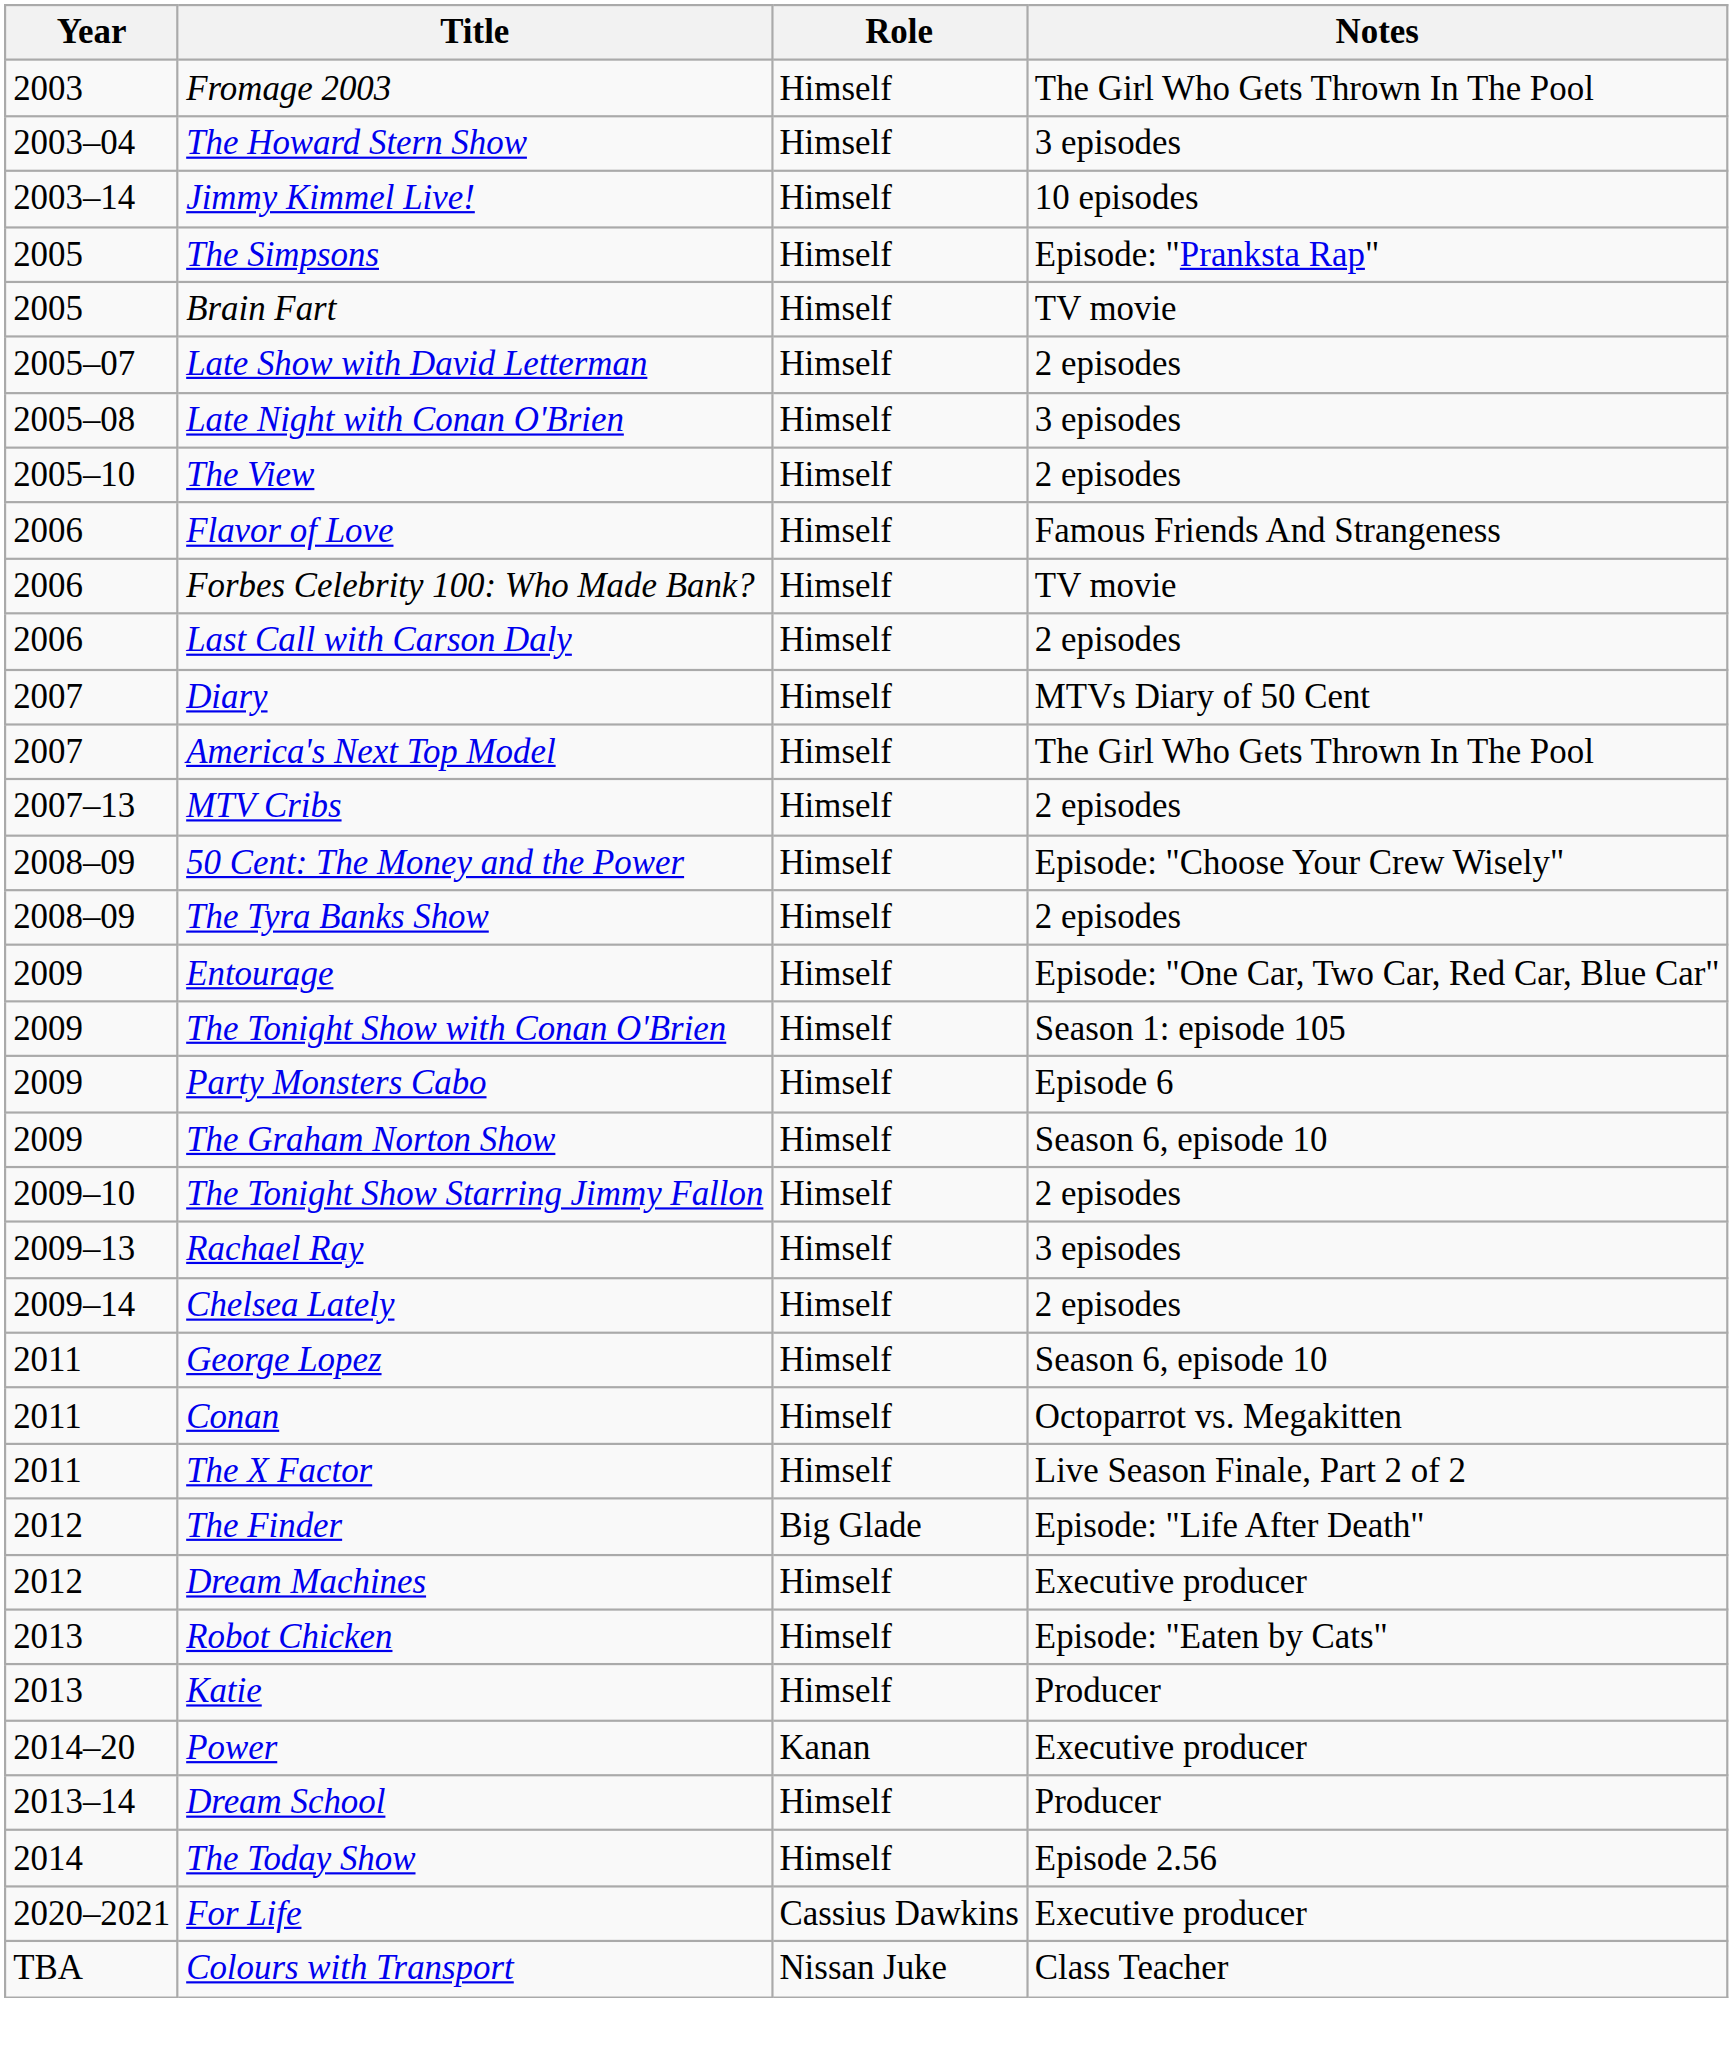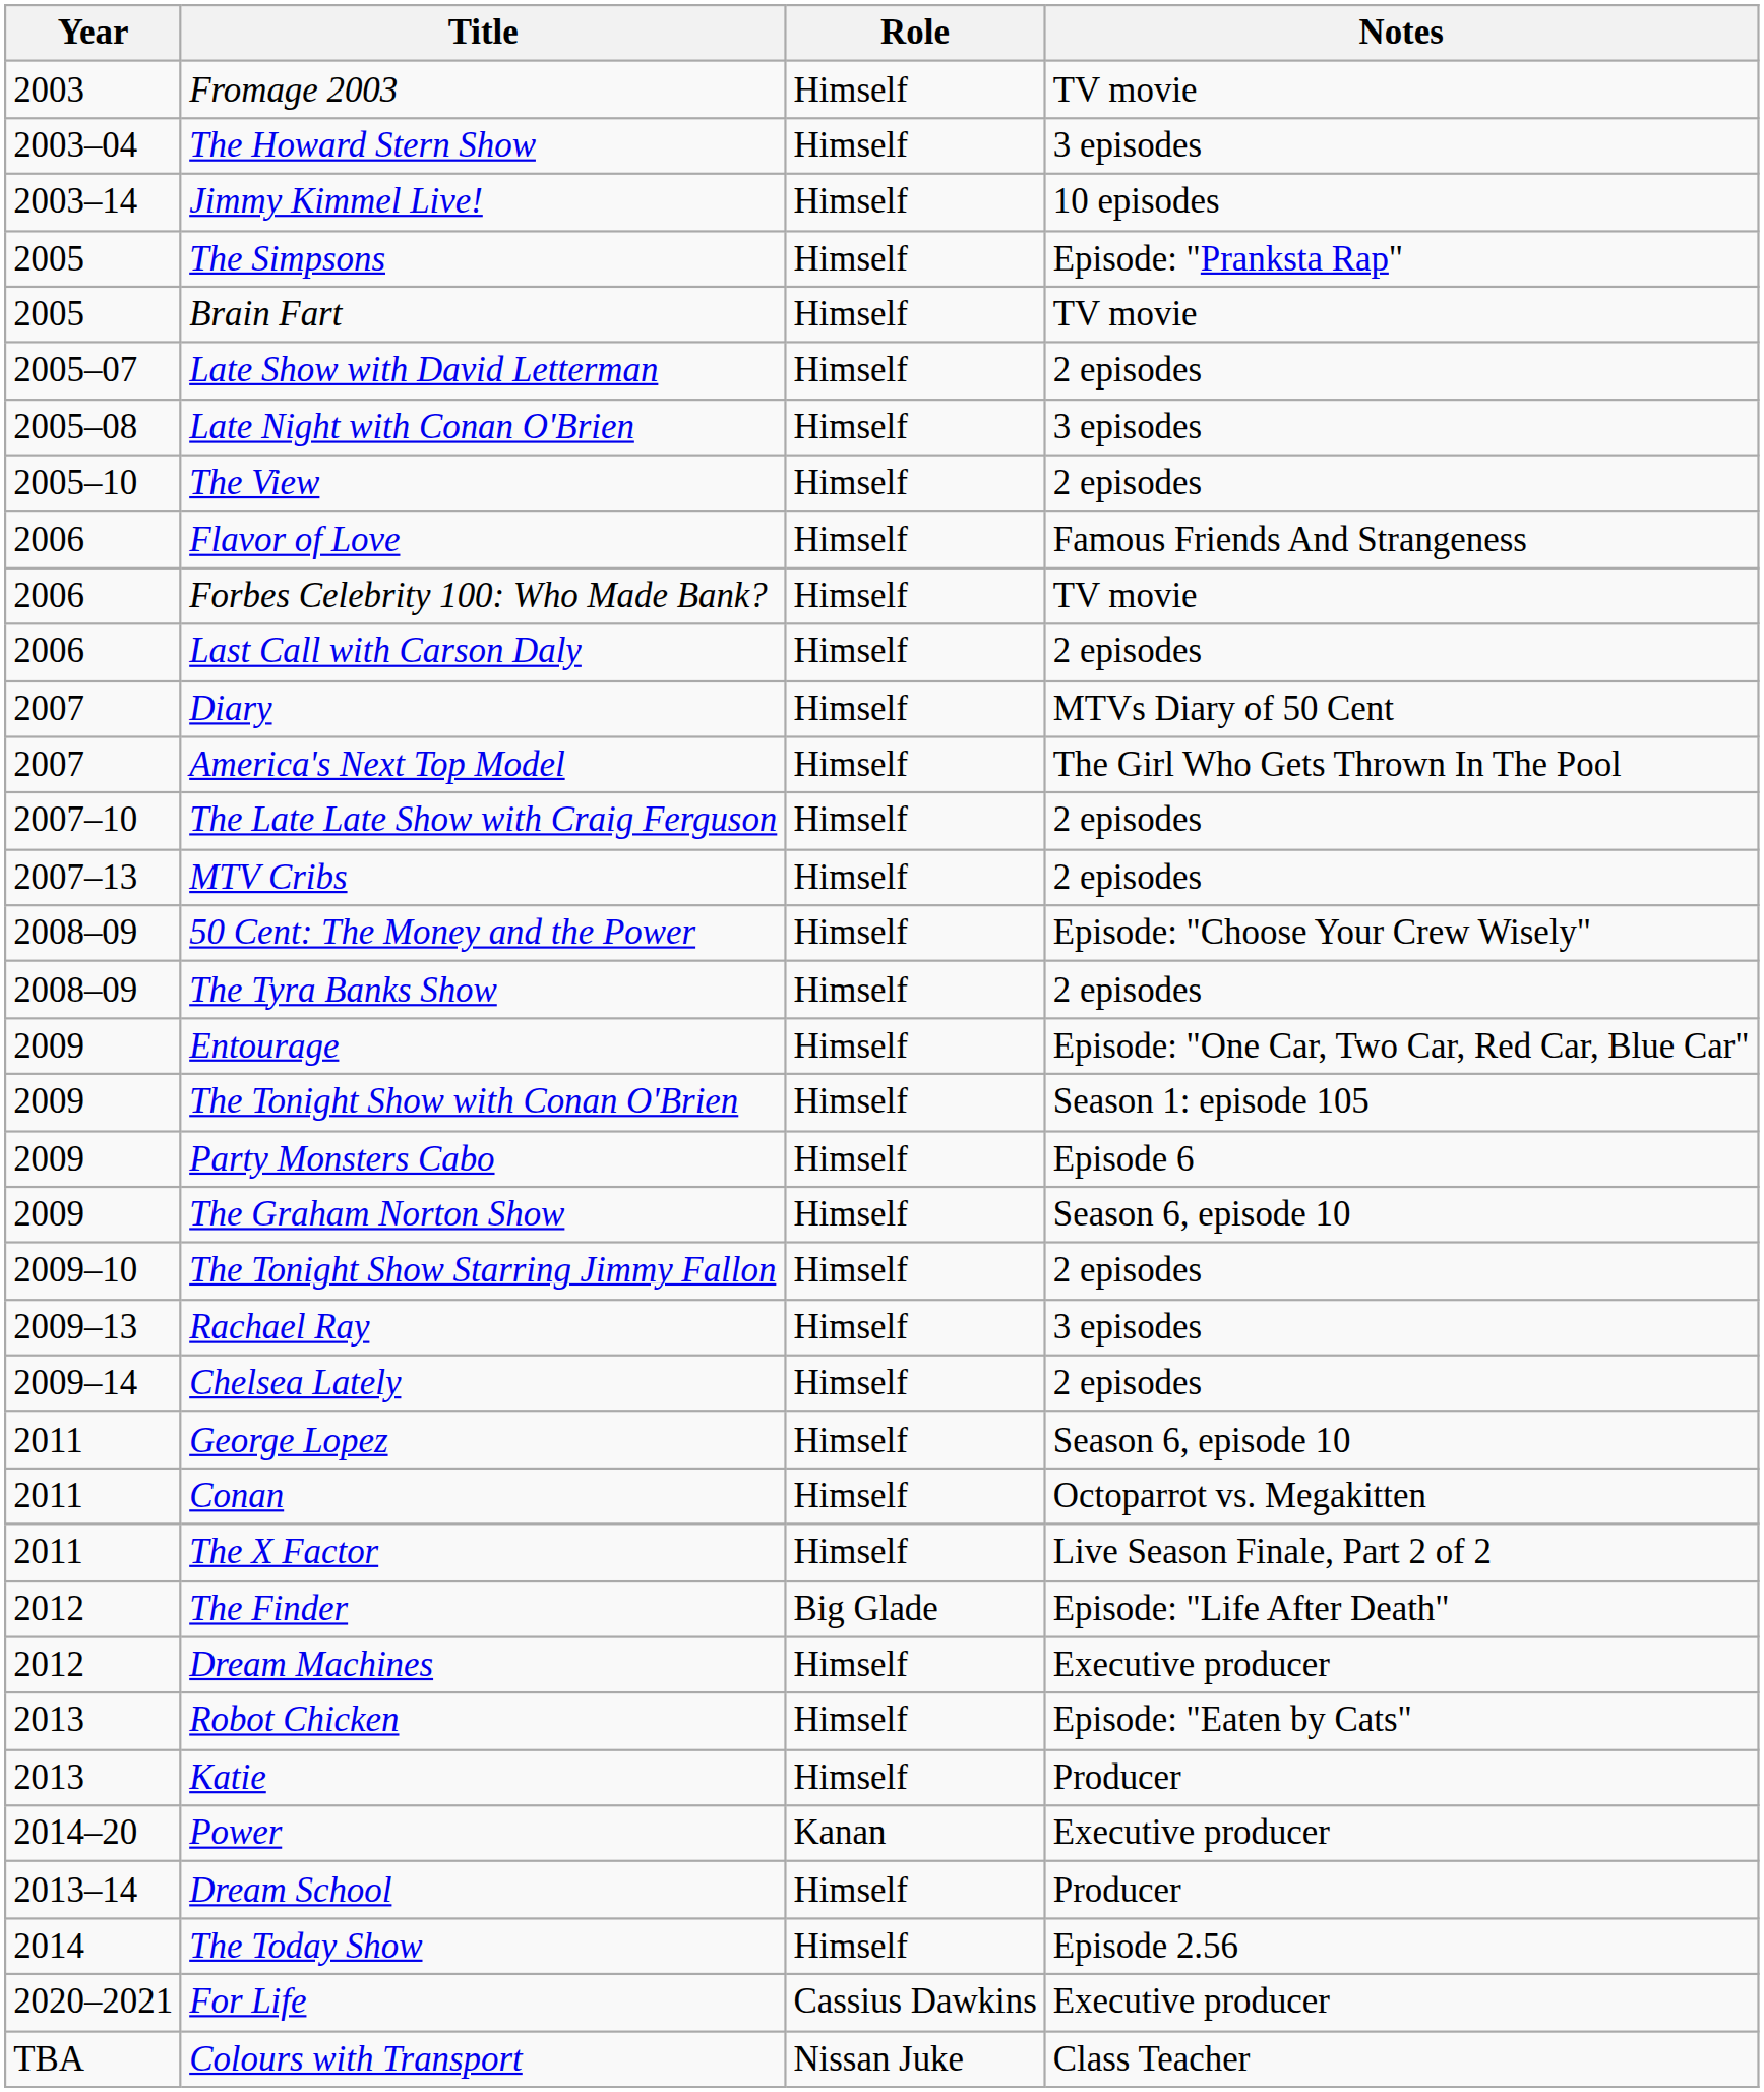Fromage 2003 | Notes: The Girl Who Gets Thrown In The Pool -> TV movie
+ row: 2007–10 | The Late Late Show with Craig Ferguson | Himself | 2 episodes
